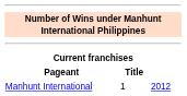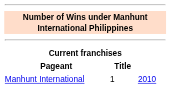Manhunt International | column 3: 2012 -> 2010
